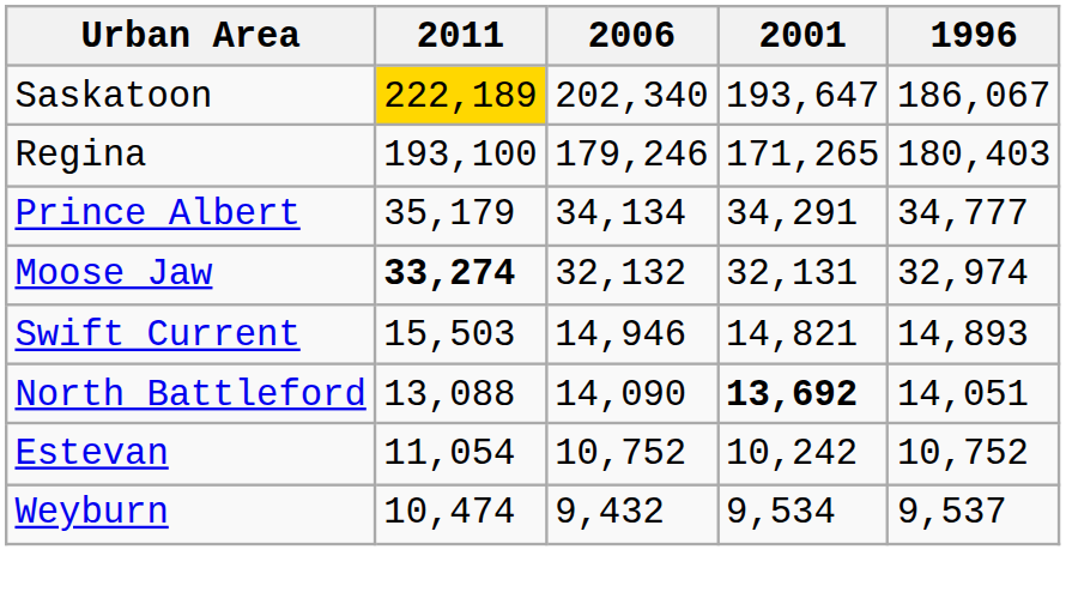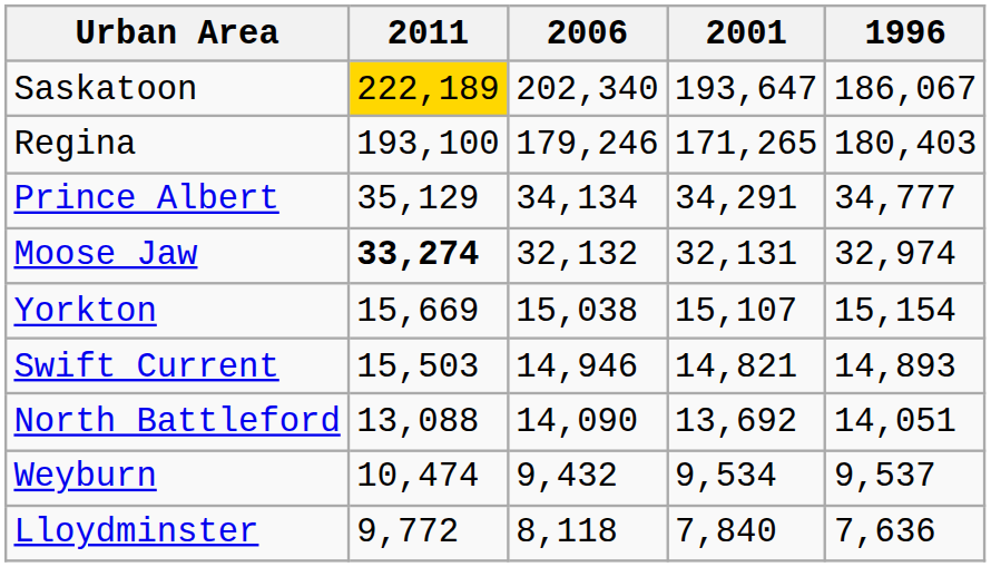Prince Albert | 2011: 35,179 -> 35,129
+ row: Yorkton | 15,669 | 15,038 | 15,107 | 15,154
North Battleford | 2001: bold -> normal
- row: Estevan | 11,054 | 10,752 | 10,242 | 10,752
+ row: Lloydminster | 9,772 | 8,118 | 7,840 | 7,636
